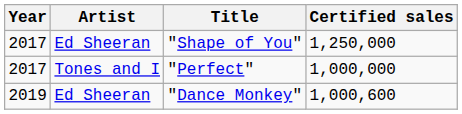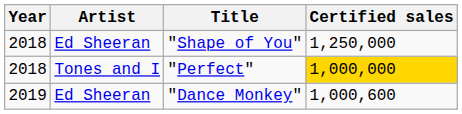"Shape of You" | Year: 2017 -> 2018
"Perfect" | Year: 2017 -> 2018
"Perfect" | Certified sales: no background -> gold background
